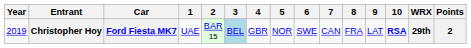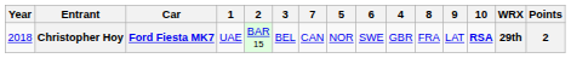columns swapped: 4 <-> 7
Christopher Hoy | Year: 2019 -> 2018
Christopher Hoy | 3: lightblue background -> no background
